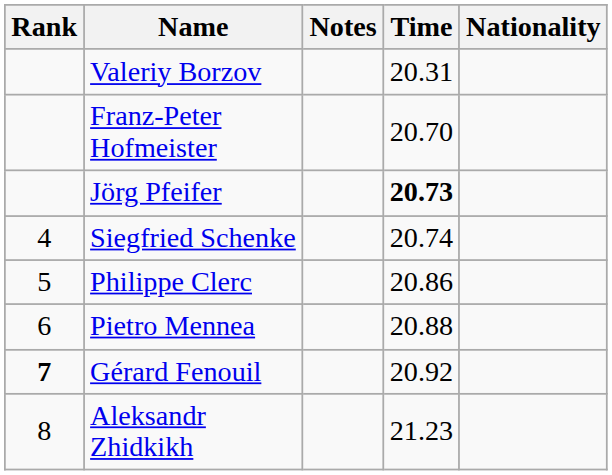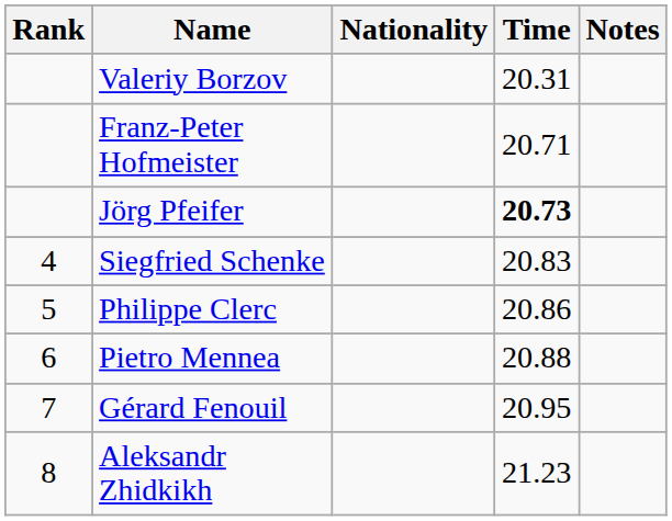columns swapped: Nationality <-> Notes
Franz-Peter Hofmeister | Time: 20.70 -> 20.71
Siegfried Schenke | Time: 20.74 -> 20.83
Gérard Fenouil | Rank: bold -> normal
Gérard Fenouil | Time: 20.92 -> 20.95
